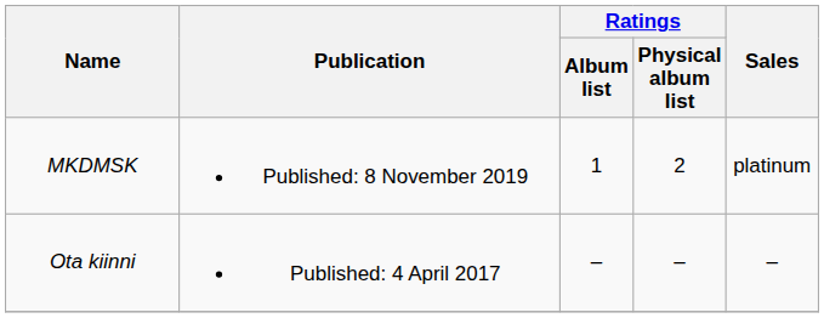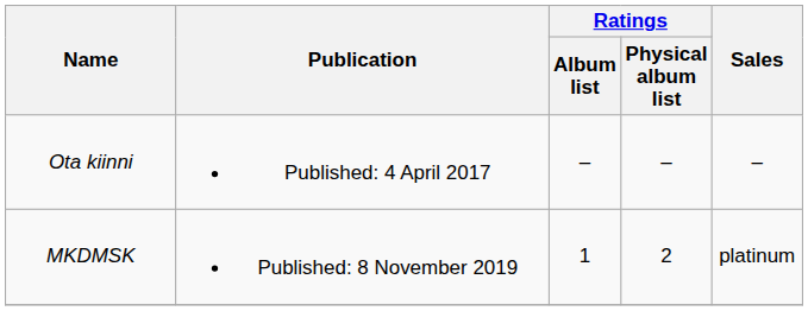rows swapped: Ota kiinni <-> MKDMSK
